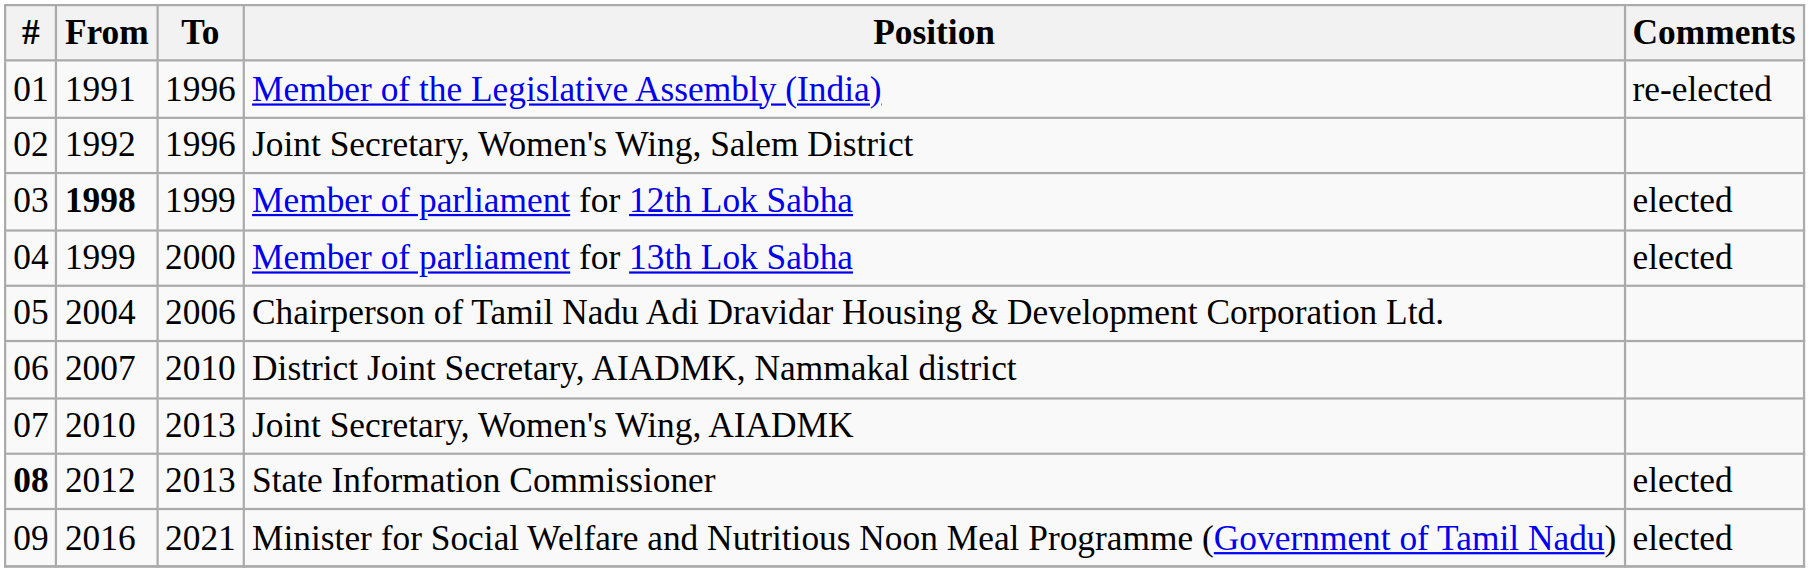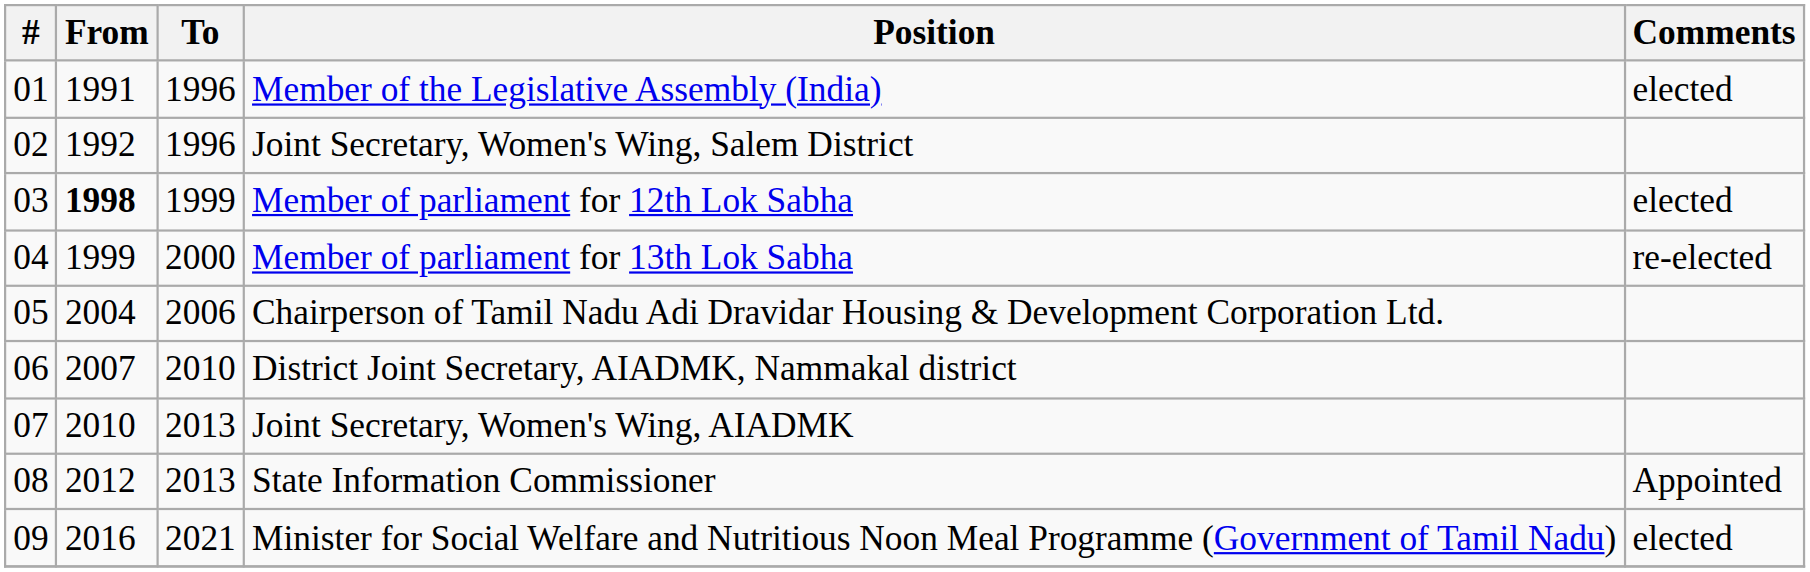Member of the Legislative Assembly (India) | Comments: re-elected -> elected
Member of parliament for 13th Lok Sabha | Comments: elected -> re-elected
State Information Commissioner | #: bold -> normal
State Information Commissioner | Comments: elected -> Appointed
